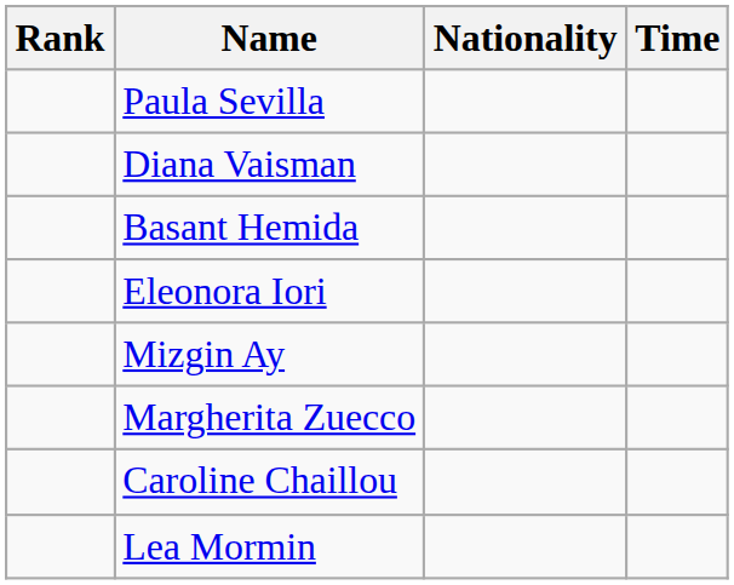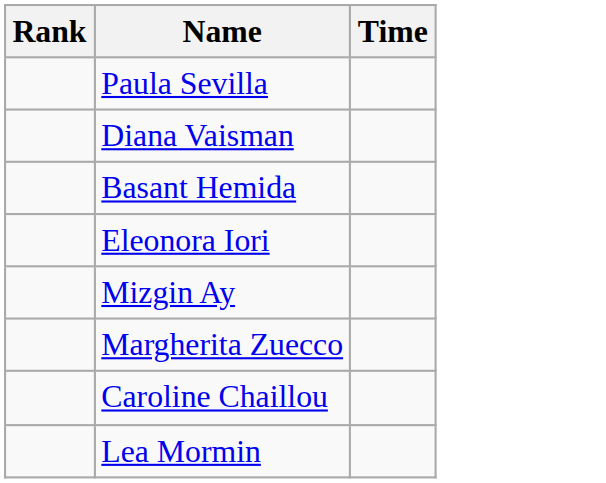- column: Nationality
